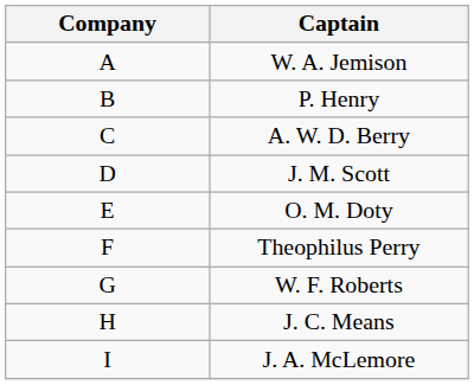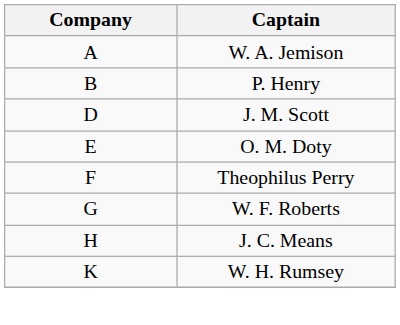- row: C | A. W. D. Berry
- row: I | J. A. McLemore
+ row: K | W. H. Rumsey
